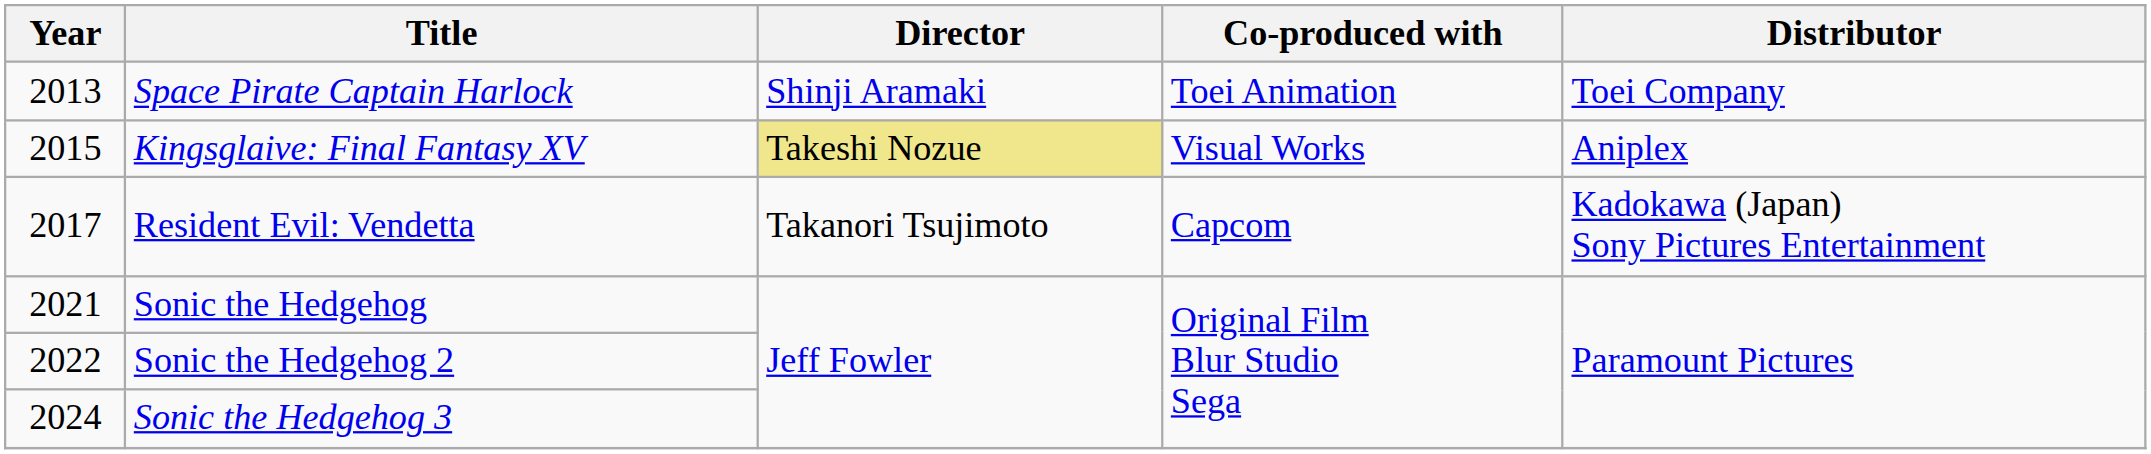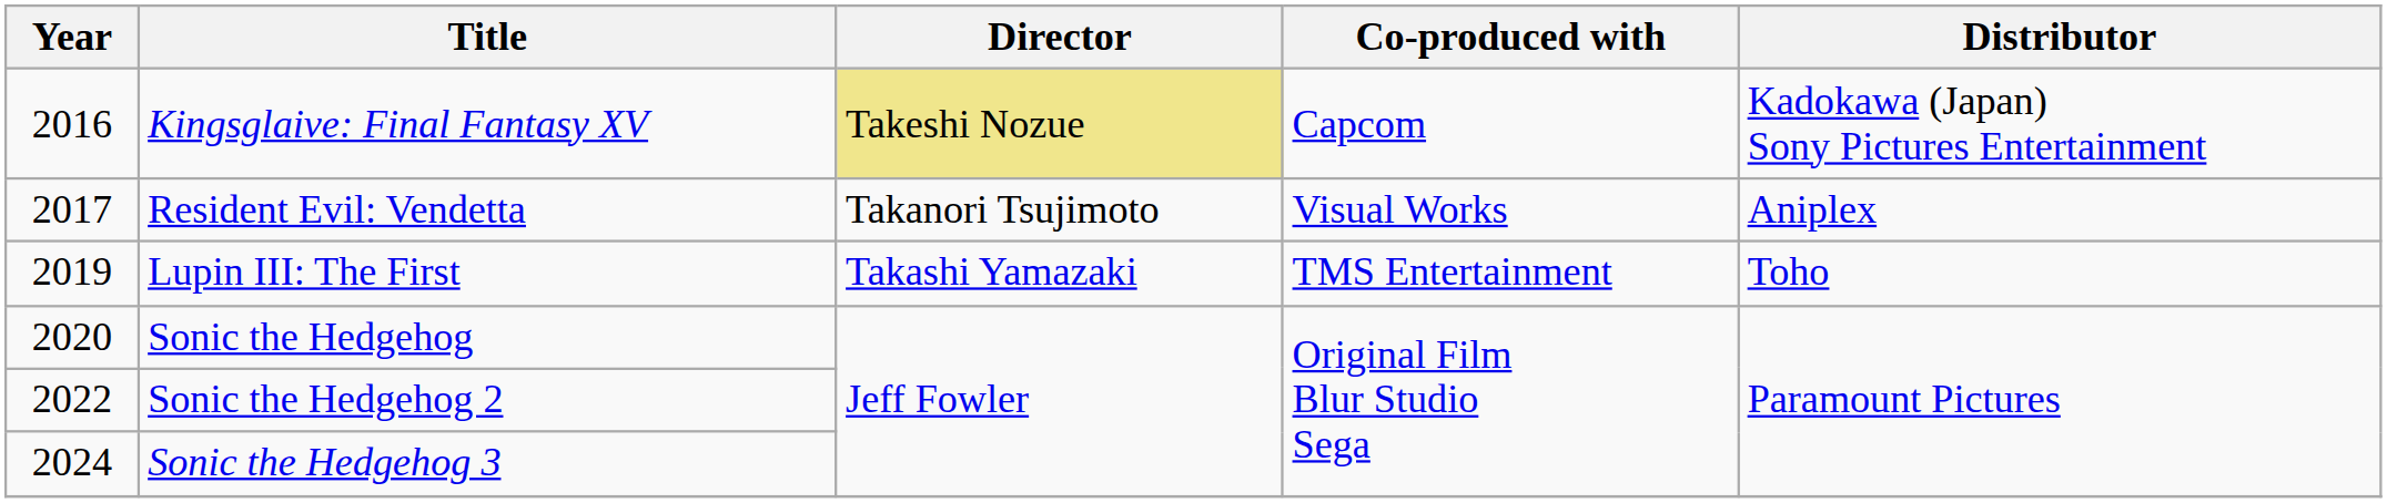- row: 2013 | Space Pirate Captain Harlock | Shinji Aramaki | Toei Animation | Toei Company
Kingsglaive: Final Fantasy XV | Year: 2015 -> 2016
Kingsglaive: Final Fantasy XV | Co-produced with: Visual Works -> Capcom
Kingsglaive: Final Fantasy XV | Distributor: Aniplex -> Kadokawa (Japan) Sony Pictures Entertainment
Resident Evil: Vendetta | Co-produced with: Capcom -> Visual Works
Resident Evil: Vendetta | Distributor: Kadokawa (Japan) Sony Pictures Entertainment -> Aniplex
+ row: 2019 | Lupin III: The First | Takashi Yamazaki | TMS Entertainment | Toho
Sonic the Hedgehog | Year: 2021 -> 2020
